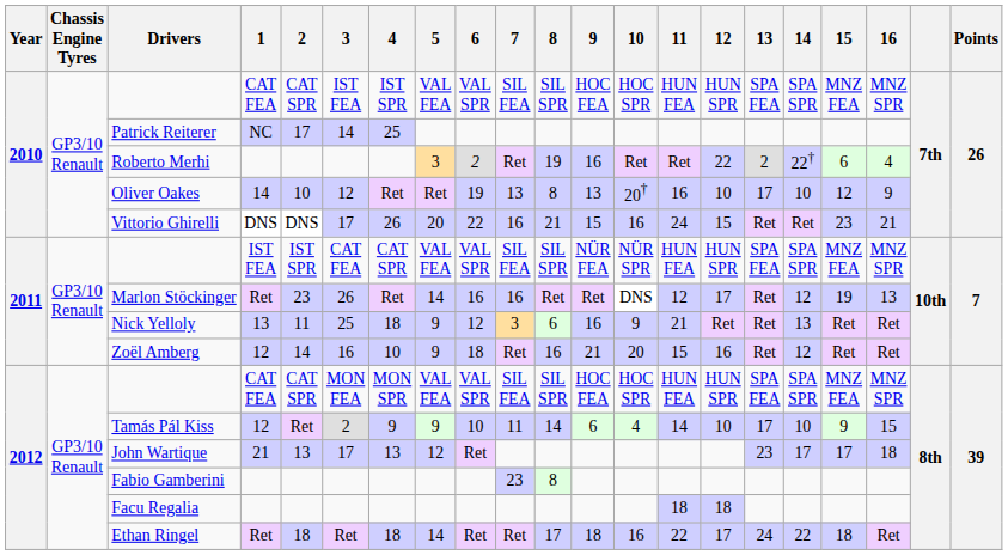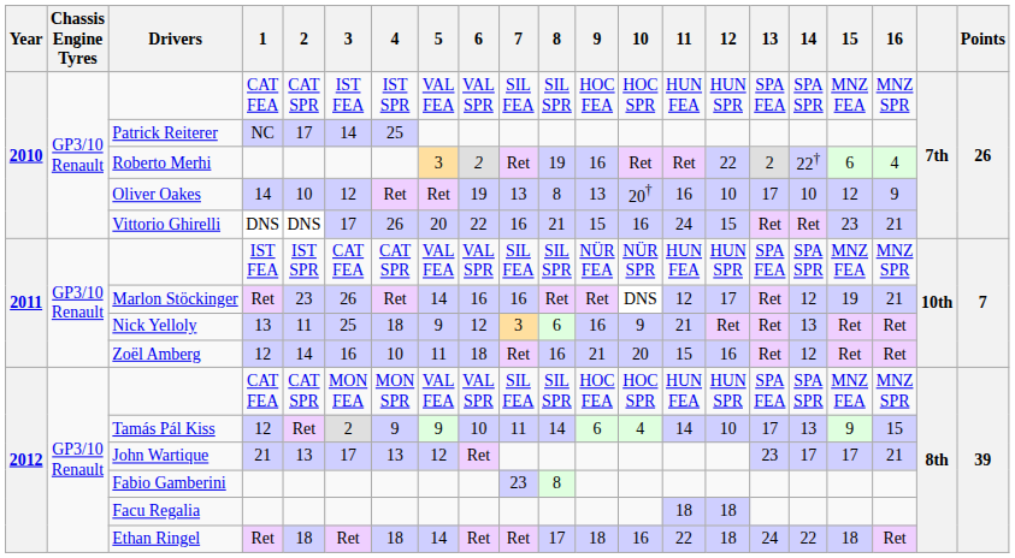Marlon Stöckinger | 16: 13 -> 21
Zoël Amberg | 5: 9 -> 11
Tamás Pál Kiss | 14: 10 -> 13
John Wartique | 16: 18 -> 21
Ethan Ringel | 12: 17 -> 18
